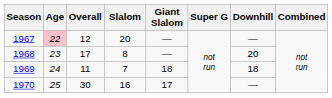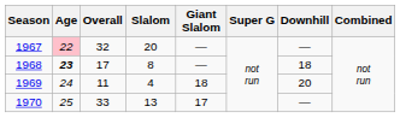1967 | Overall: 12 -> 32
1968 | Age: normal -> bold
1968 | Downhill: 20 -> 18
1969 | Slalom: 7 -> 4
1969 | Downhill: 18 -> 20
1970 | Overall: 30 -> 33
1970 | Slalom: 16 -> 13
